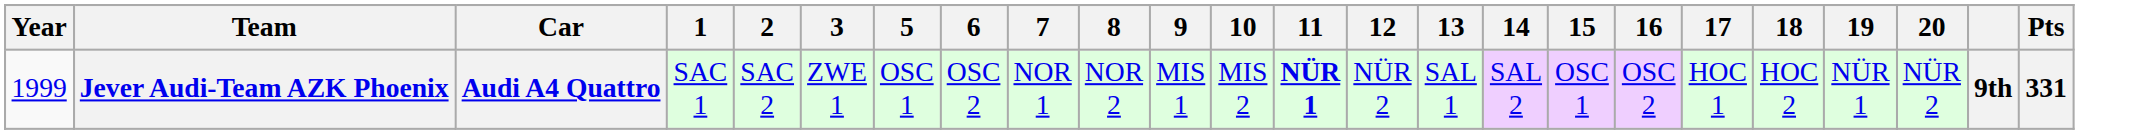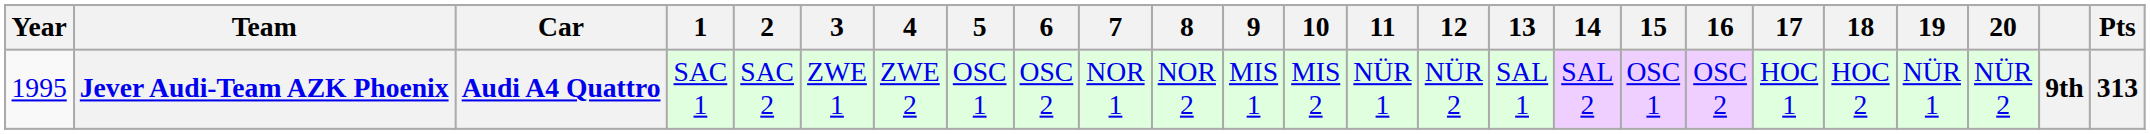+ column: 4 | ZWE 2
Jever Audi-Team AZK Phoenix | Year: 1999 -> 1995
Jever Audi-Team AZK Phoenix | 11: bold -> normal
Jever Audi-Team AZK Phoenix | Pts: 331 -> 313
